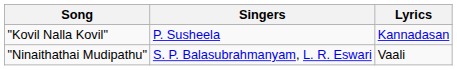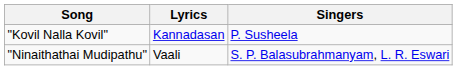columns swapped: Singers <-> Lyrics
